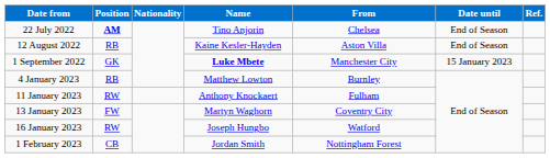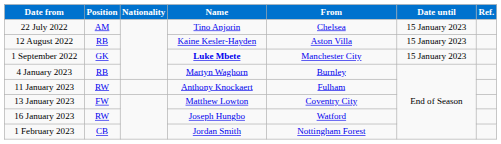22 July 2022 | Position: bold -> normal
22 July 2022 | Date until: End of Season -> 15 January 2023
12 August 2022 | Date until: End of Season -> 15 January 2023
4 January 2023 | Name: Matthew Lowton -> Martyn Waghorn
13 January 2023 | Name: Martyn Waghorn -> Matthew Lowton
